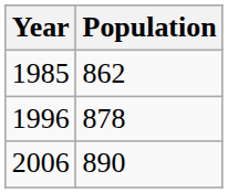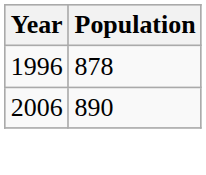- row: 1985 | 862
